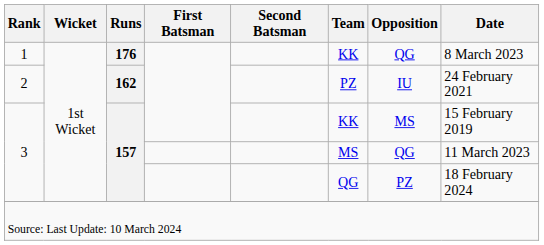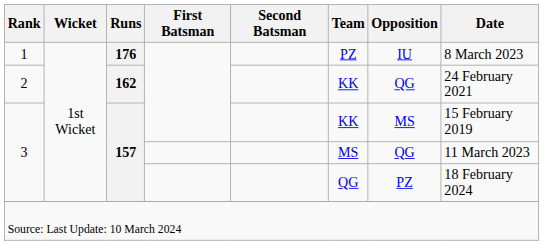1 | Team: KK -> PZ
1 | Opposition: QG -> IU
2 | Team: PZ -> KK
2 | Opposition: IU -> QG
